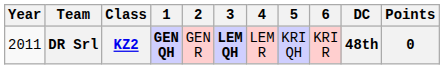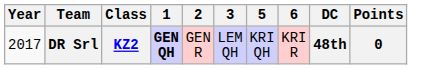- column: 4 | LEM R
DR Srl | Year: 2011 -> 2017
DR Srl | 3: bold -> normal
